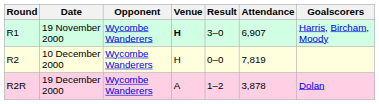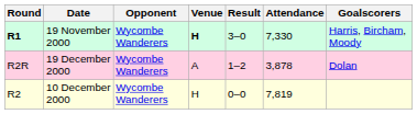19 November 2000 | Round: normal -> bold
19 November 2000 | Attendance: 6,907 -> 7,330
rows swapped: 10 December 2000 <-> 19 December 2000
